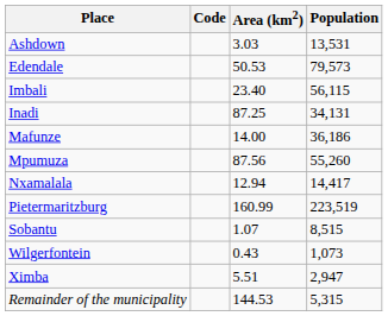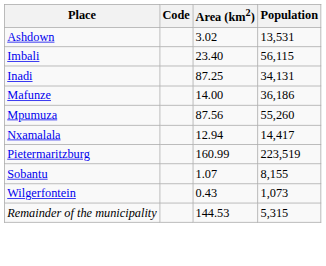Ashdown | Area (km2): 3.03 -> 3.02
- row: Edendale | 50.53 | 79,573
Sobantu | Population: 8,515 -> 8,155
- row: Ximba | 5.51 | 2,947
